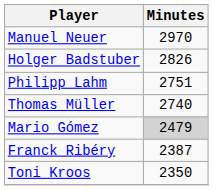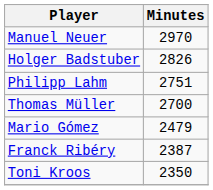Thomas Müller | Minutes: 2740 -> 2700
Mario Gómez | Minutes: lightgrey background -> no background
